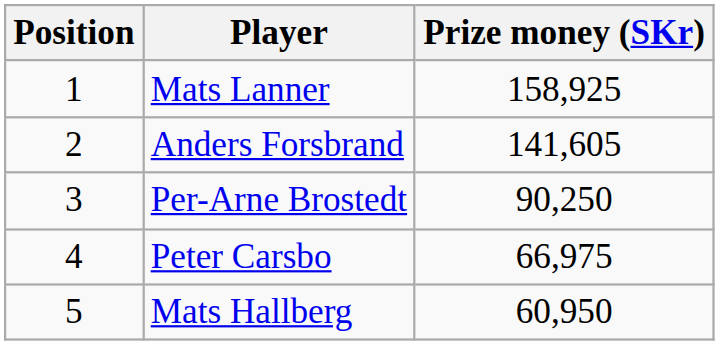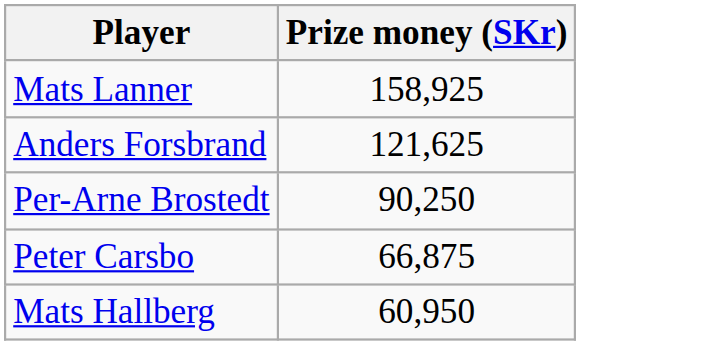- column: Position | 1 | 2 | 3 | 4 | 5
Anders Forsbrand | Prize money (SKr): 141,605 -> 121,625
Peter Carsbo | Prize money (SKr): 66,975 -> 66,875
